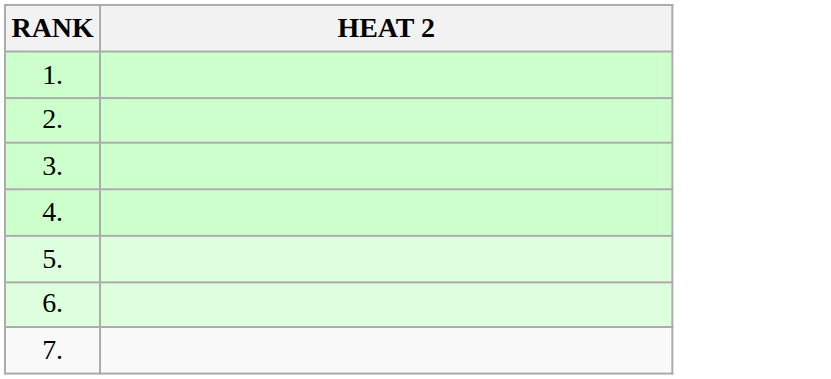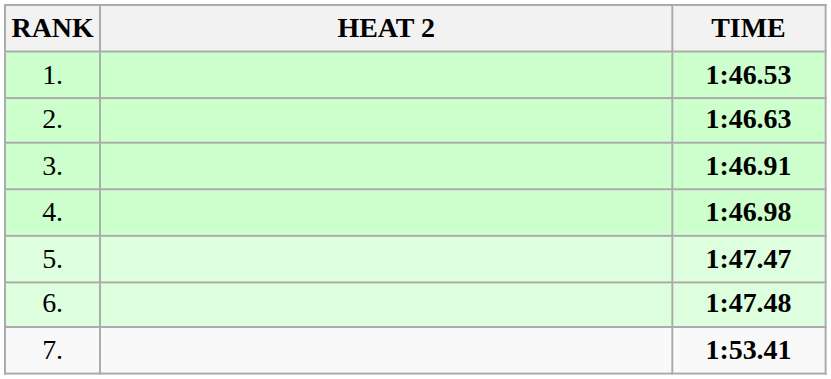+ column: TIME | 1:46.53 | 1:46.63 | 1:46.91 | 1:46.98 | 1:47.47 | 1:47.48 | 1:53.41
